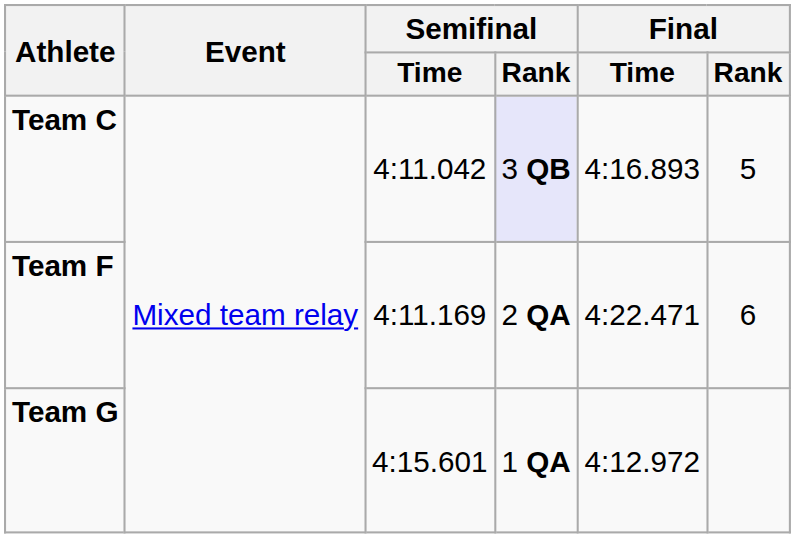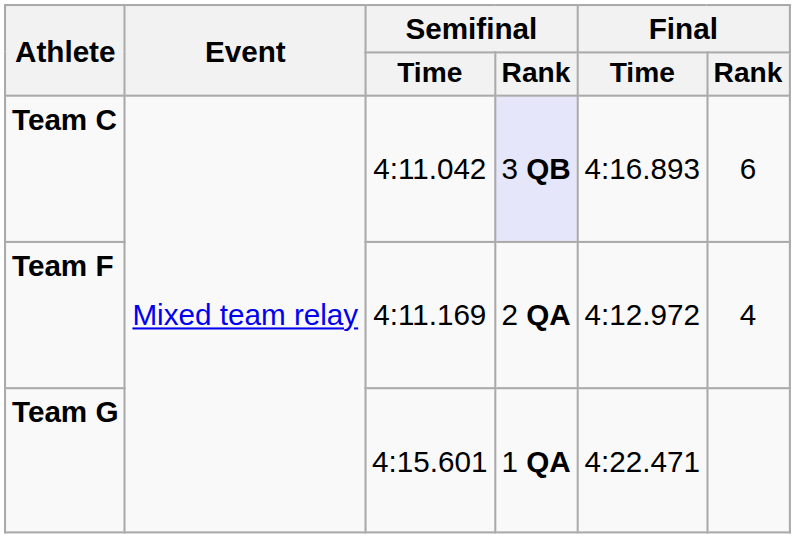Team C | Final / Rank: 5 -> 6
Team F | Final / Time: 4:22.471 -> 4:12.972
Team F | Final / Rank: 6 -> 4
Team G | Final / Time: 4:12.972 -> 4:22.471
